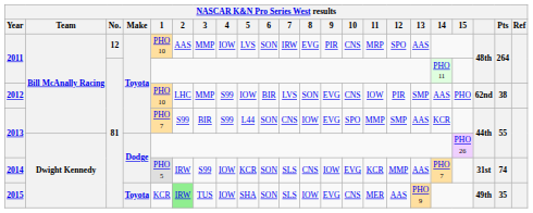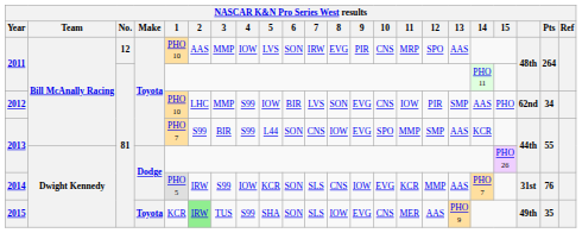2012 | Pts: 38 -> 34
2014 | Pts: 74 -> 76
2015 | 4: IOW -> S99
